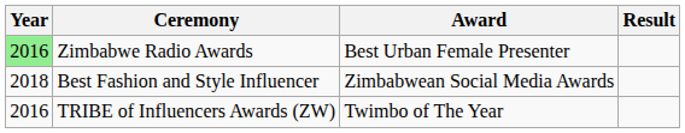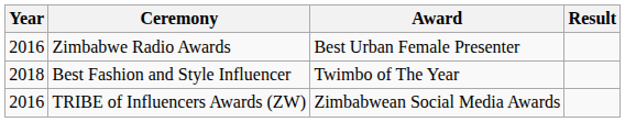Zimbabwe Radio Awards | Year: lightgreen background -> no background
Best Fashion and Style Influencer | Award: Zimbabwean Social Media Awards -> Twimbo of The Year
TRIBE of Influencers Awards (ZW) | Award: Twimbo of The Year -> Zimbabwean Social Media Awards
